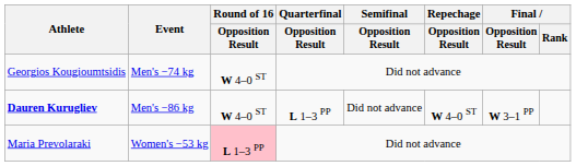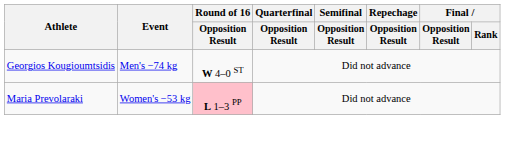- row: Dauren Kurugliev | Men's −86 kg | W 4–0 ST | L 1–3 PP | Did not advance | W 4–0 ST | W 3–1 PP
